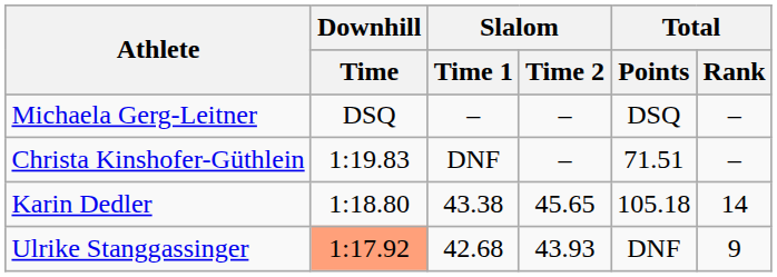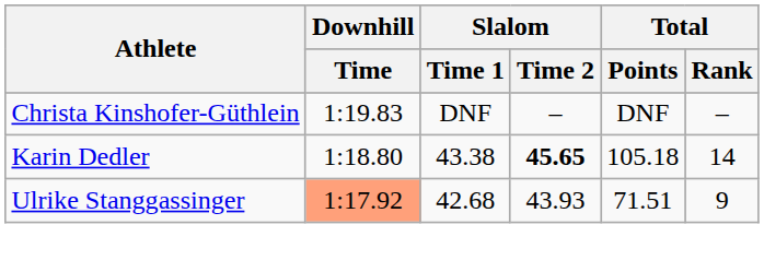- row: Michaela Gerg-Leitner | DSQ | – | – | DSQ | –
Christa Kinshofer-Güthlein | Total / Points: 71.51 -> DNF
Karin Dedler | Slalom / Time 2: normal -> bold
Ulrike Stanggassinger | Total / Points: DNF -> 71.51
